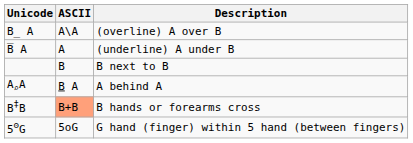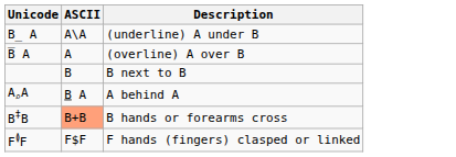B̲ A | Description: (overline) A over B -> (underline) A under B
B̅ A | Description: (underline) A under B -> (overline) A over B
+ row: F≬F | F$F | F hands (fingers) clasped or linked
- row: 5ʘG | 5oG | G hand (finger) within 5 hand (between fingers)
